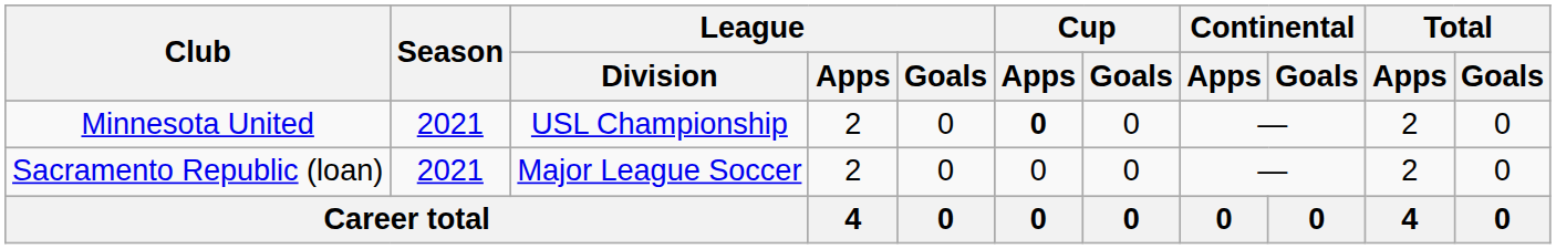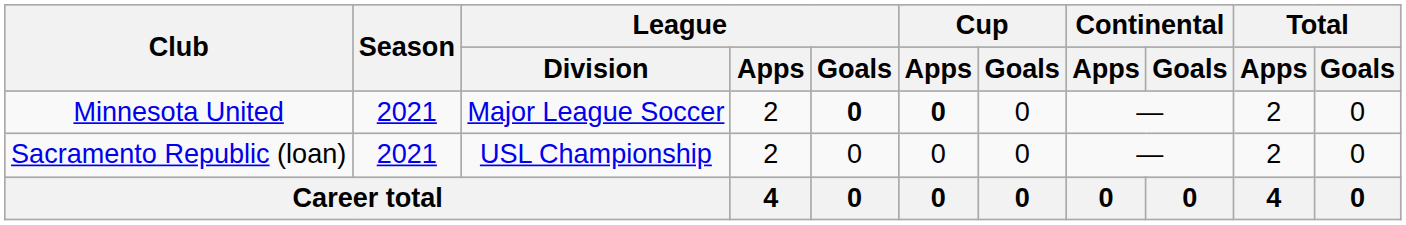Minnesota United | League / Division: USL Championship -> Major League Soccer
Minnesota United | League / Goals: normal -> bold
Sacramento Republic (loan) | League / Division: Major League Soccer -> USL Championship
